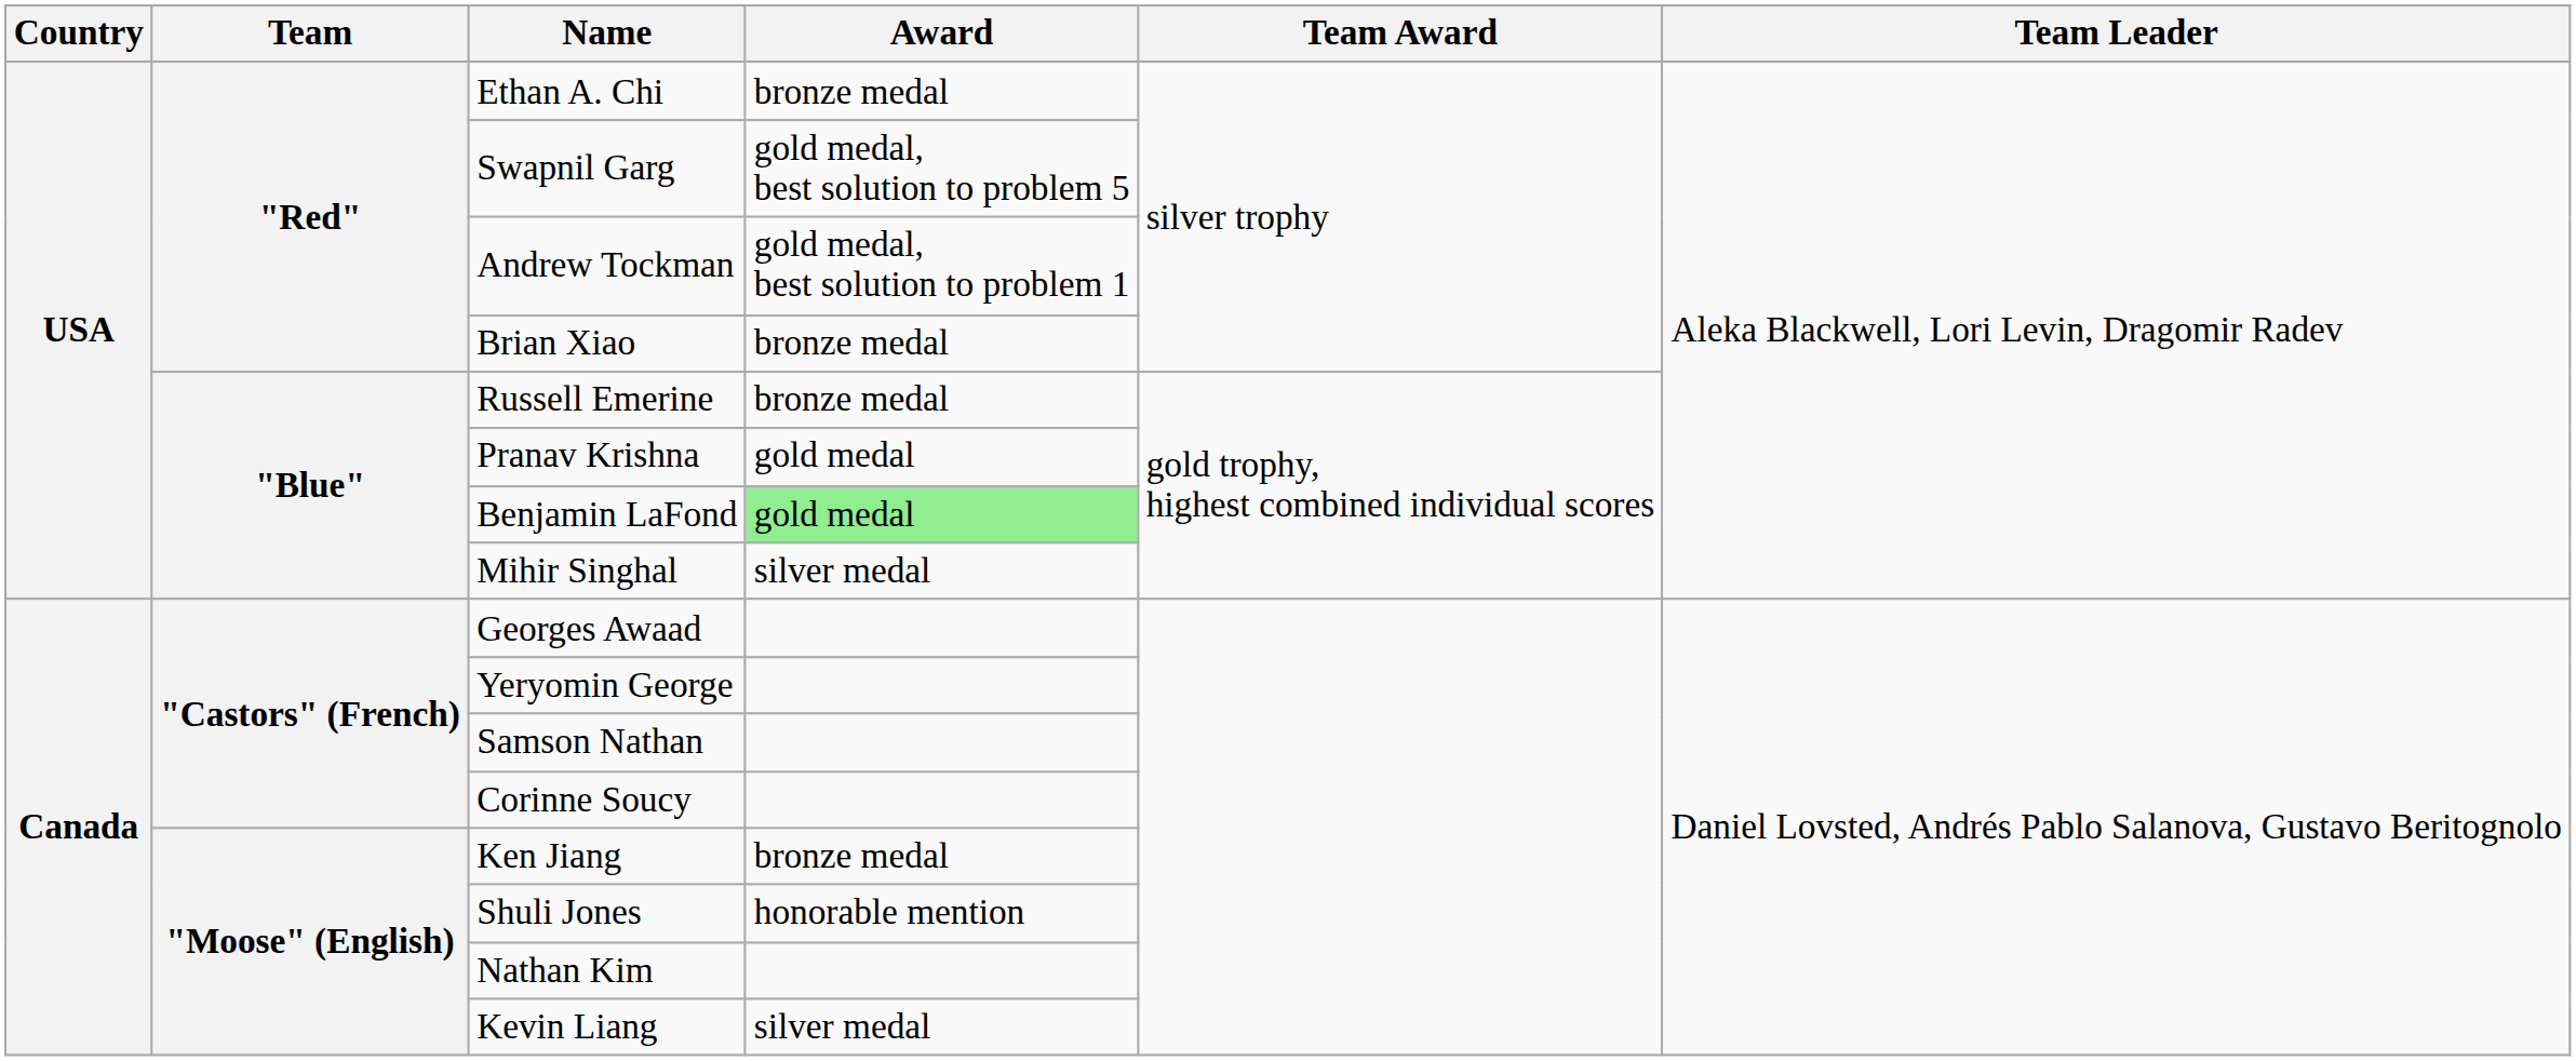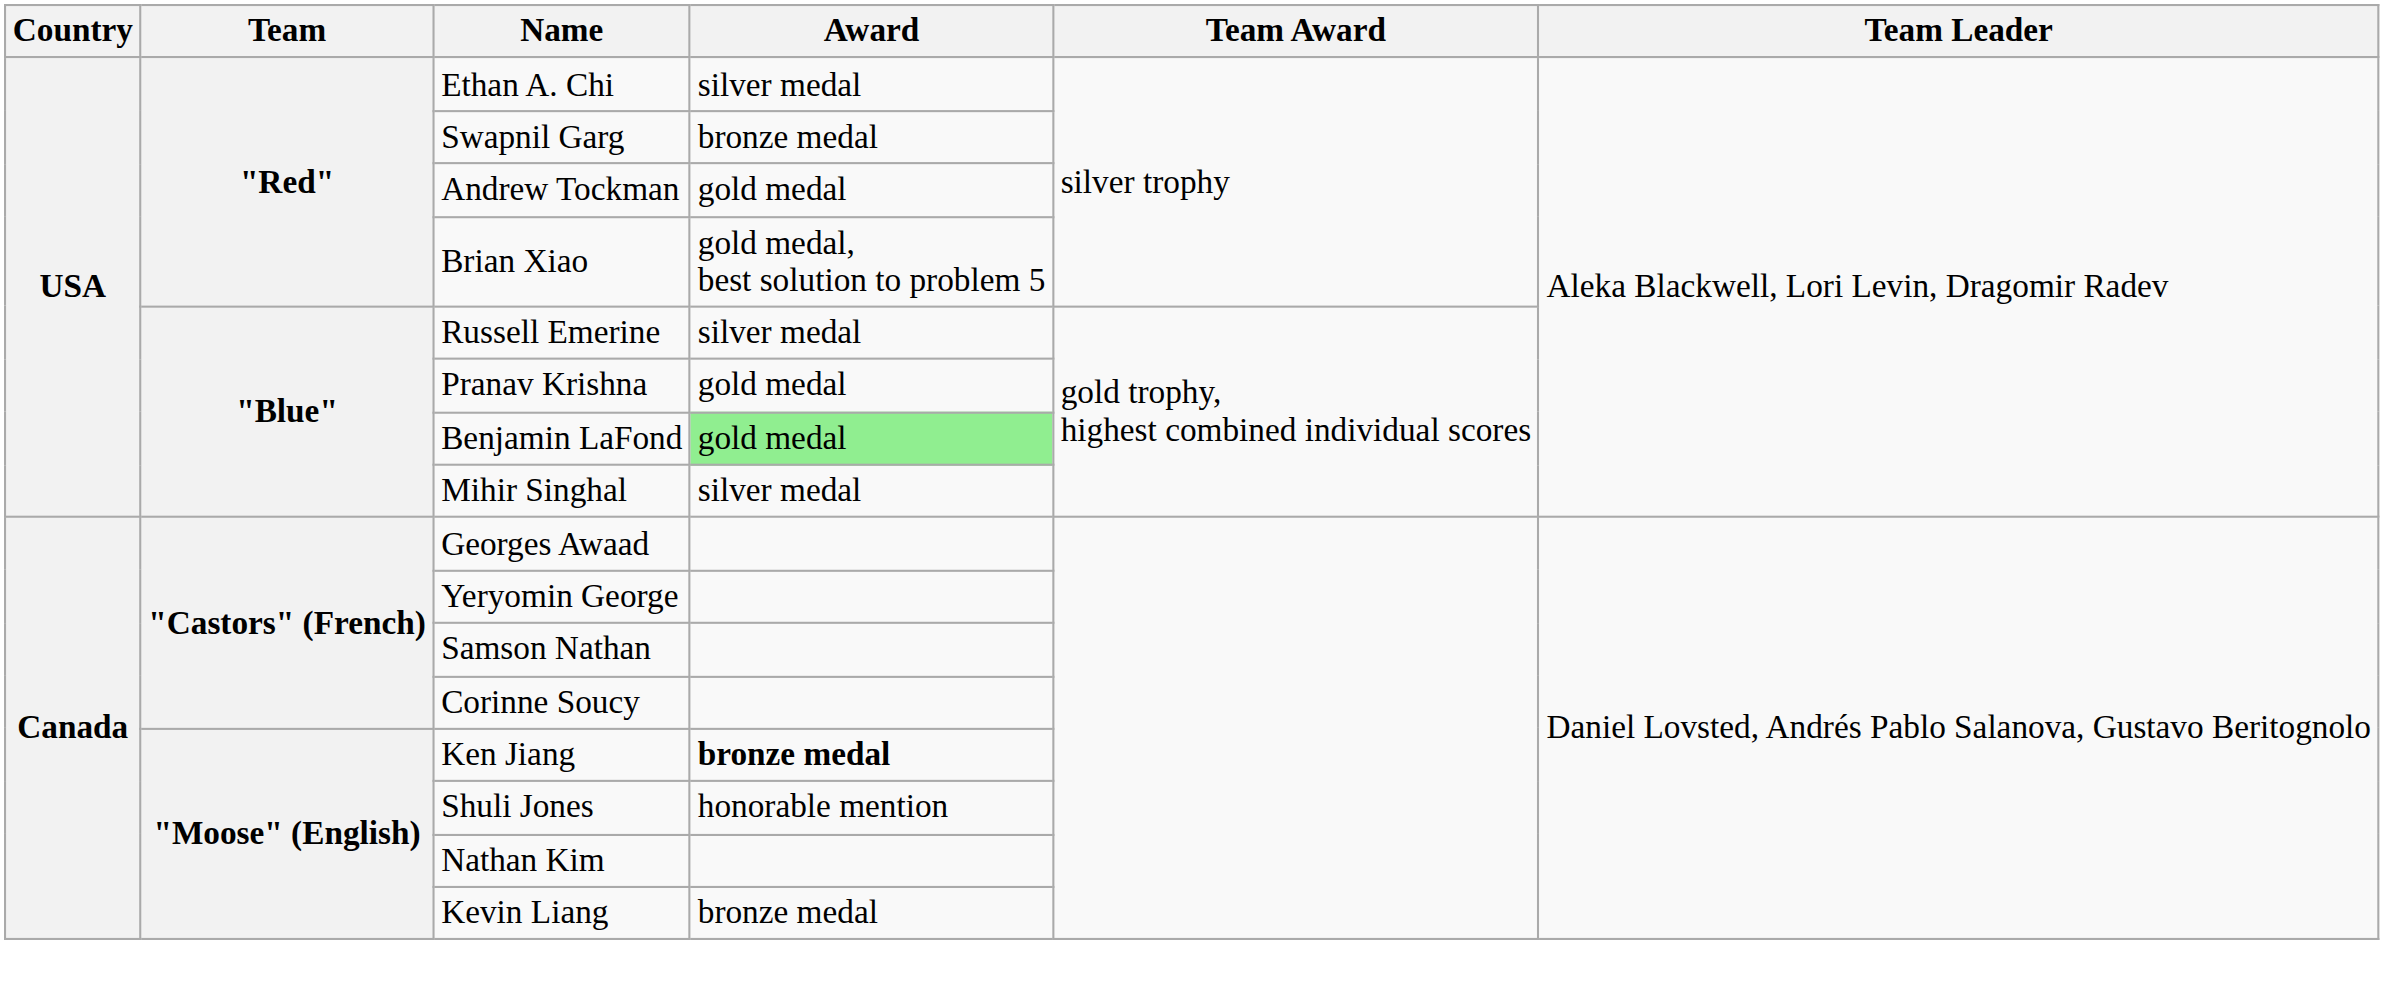Ethan A. Chi | Award: bronze medal -> silver medal
Swapnil Garg | Award: gold medal, best solution to problem 5 -> bronze medal
Andrew Tockman | Award: gold medal, best solution to problem 1 -> gold medal
Brian Xiao | Award: bronze medal -> gold medal, best solution to problem 5
Russell Emerine | Award: bronze medal -> silver medal
Ken Jiang | Award: normal -> bold
Kevin Liang | Award: silver medal -> bronze medal
